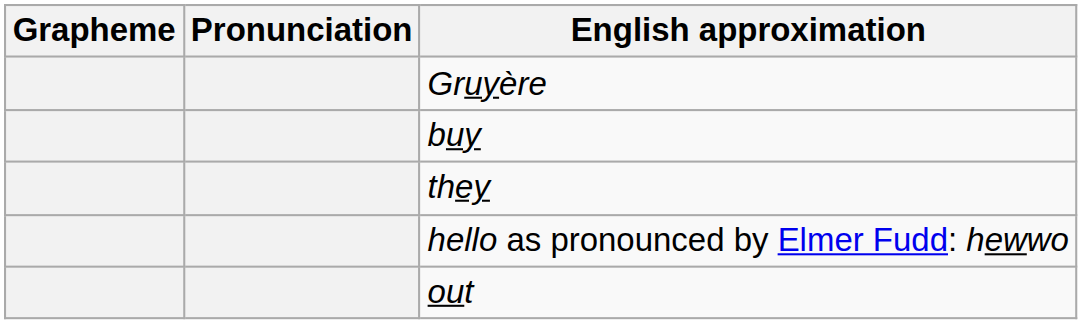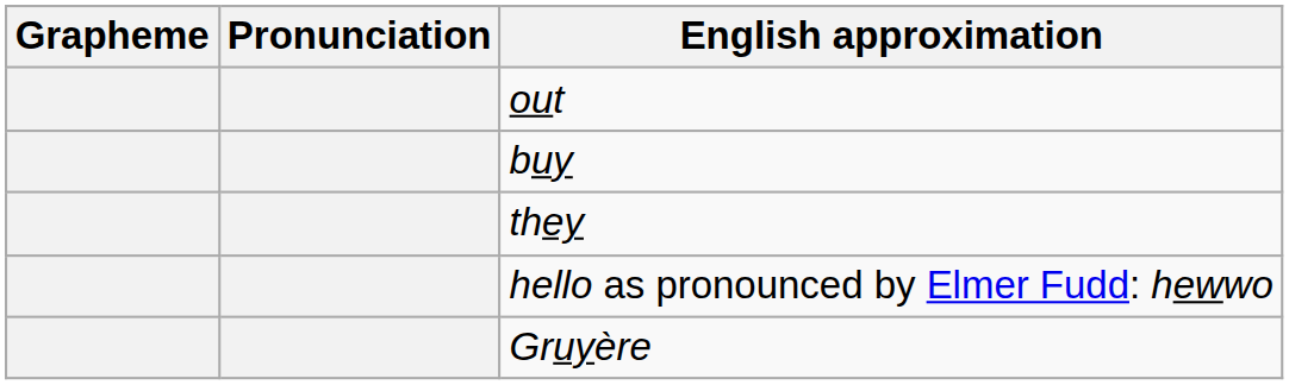rows swapped: out <-> Gruyère
